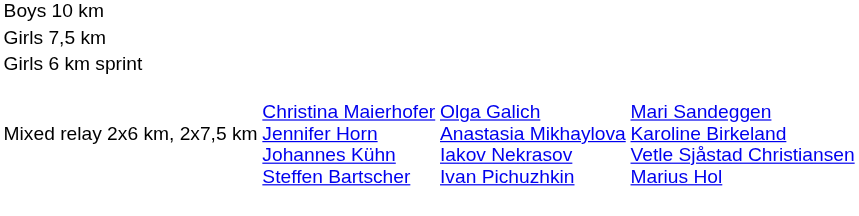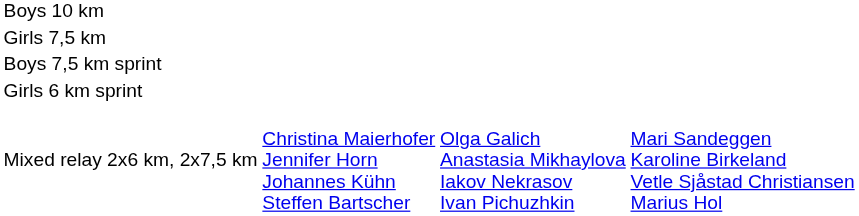+ row: Boys 7,5 km sprint
